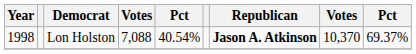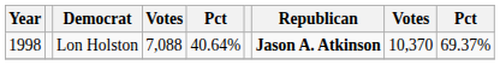Lon Holston | column 5: 40.54% -> 40.64%
